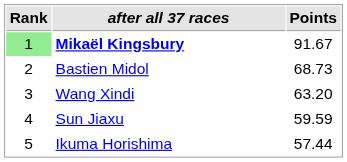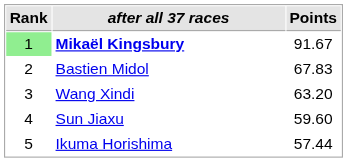Bastien Midol | Points: 68.73 -> 67.83
Sun Jiaxu | Points: 59.59 -> 59.60
